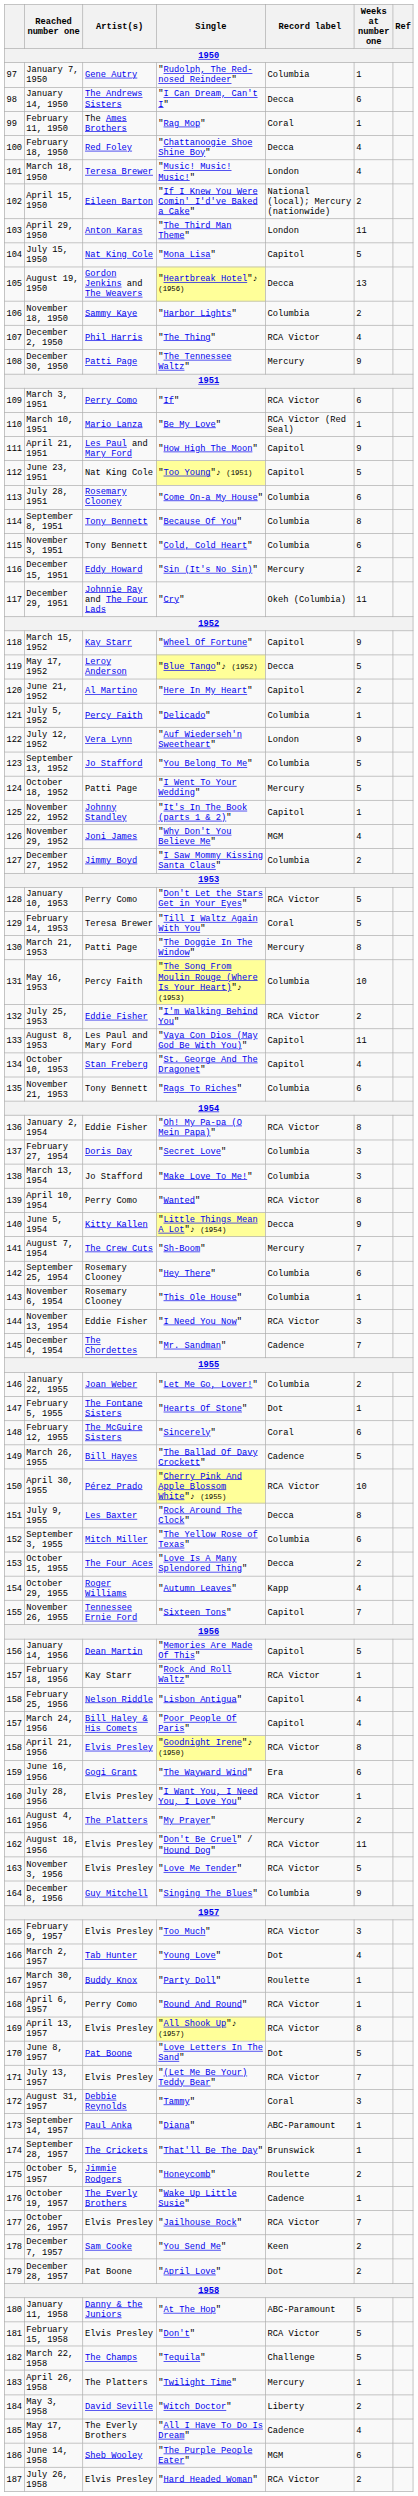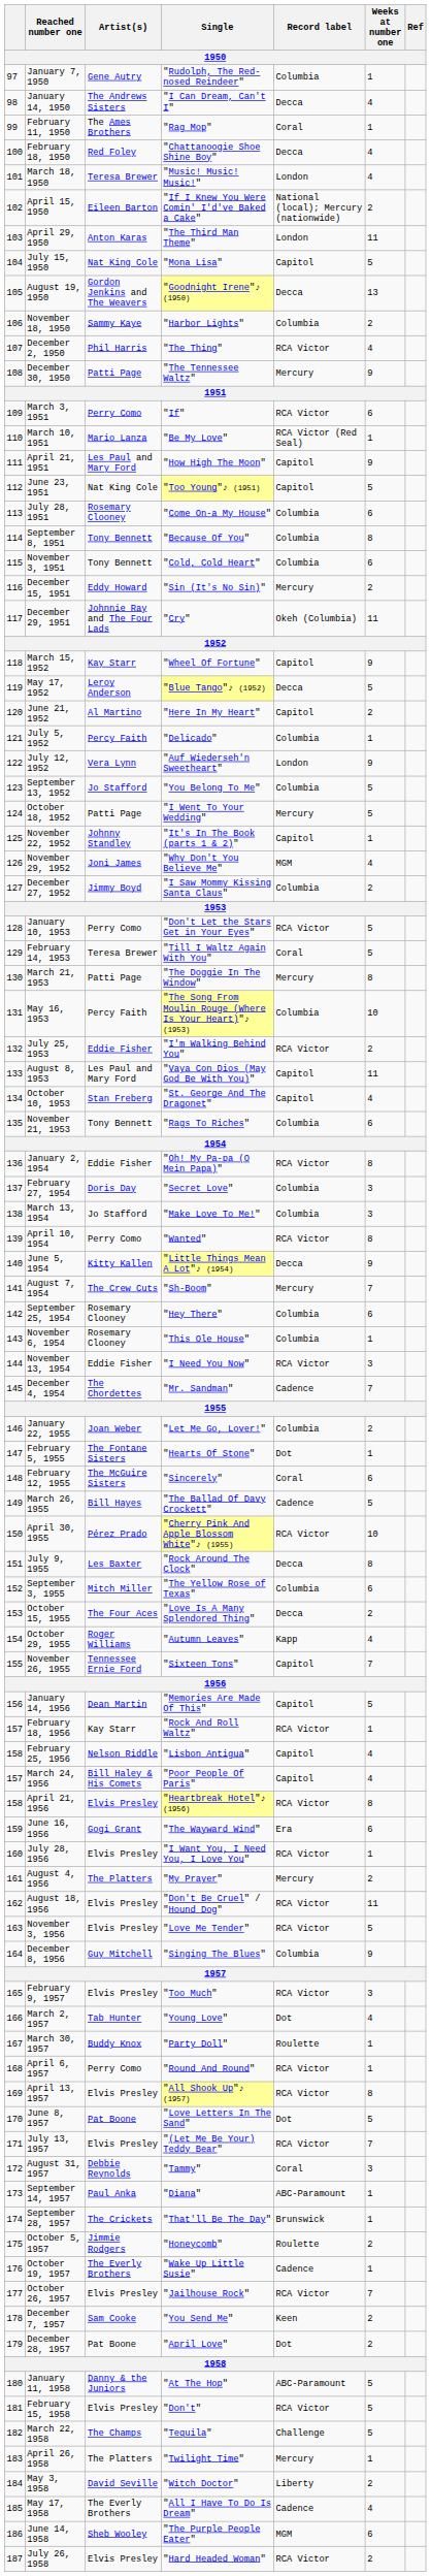January 14, 1950 | Weeks at number one: 6 -> 4
August 19, 1950 | Single: "Heartbreak Hotel"♪ (1956) -> "Goodnight Irene"♪ (1950)
April 21, 1956 | Single: "Goodnight Irene"♪ (1950) -> "Heartbreak Hotel"♪ (1956)
